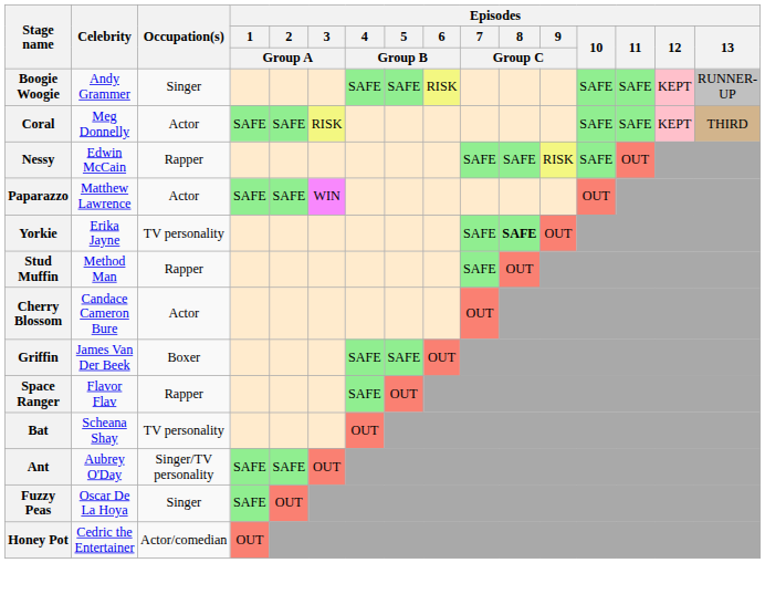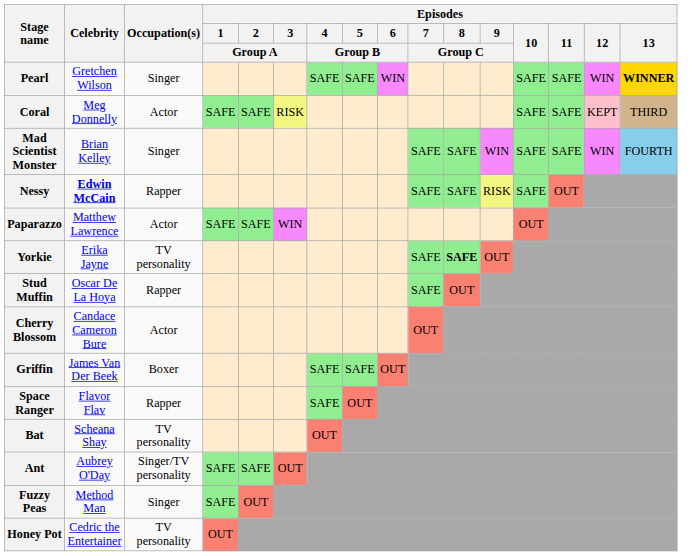+ row: Pearl | Gretchen Wilson | Singer | SAFE | SAFE | WIN | SAFE | SAFE | WIN | WINNER
- row: Boogie Woogie | Andy Grammer | Singer | SAFE | SAFE | RISK | SAFE | SAFE | KEPT | RUNNER-UP
+ row: Mad Scientist Monster | Brian Kelley | Singer | SAFE | SAFE | WIN | SAFE | SAFE | WIN | FOURTH
Nessy | Celebrity: normal -> bold
Stud Muffin | Celebrity: Method Man -> Oscar De La Hoya
Fuzzy Peas | Celebrity: Oscar De La Hoya -> Method Man
Honey Pot | Occupation(s): Actor/comedian -> TV personality
